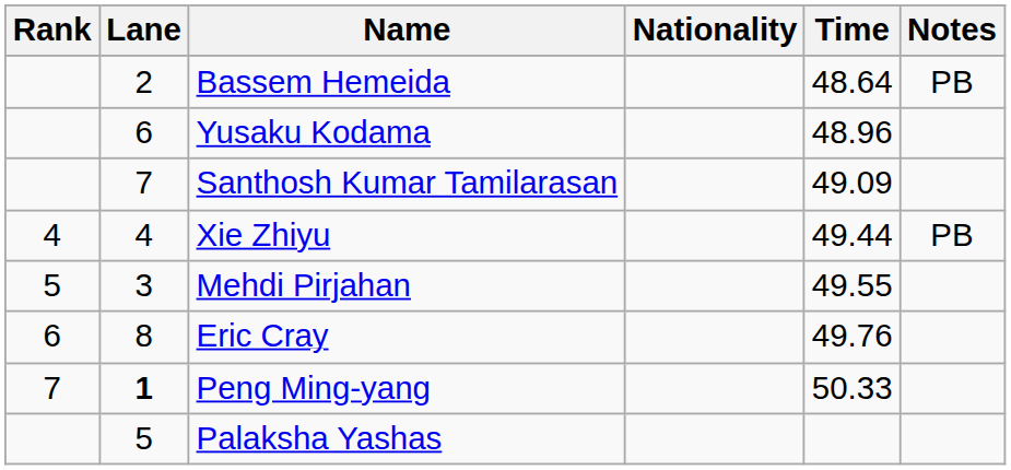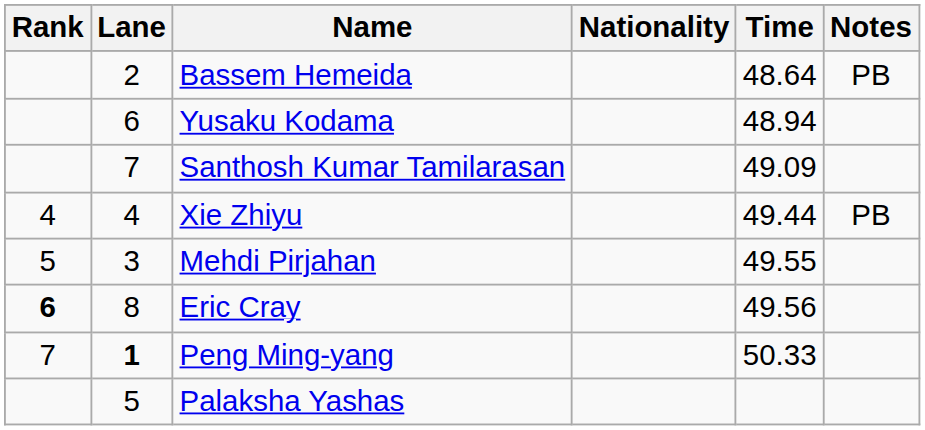Yusaku Kodama | Time: 48.96 -> 48.94
Eric Cray | Rank: normal -> bold
Eric Cray | Time: 49.76 -> 49.56
